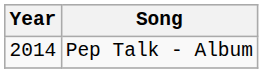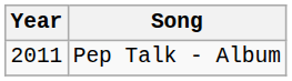Pep Talk - Album | Year: 2014 -> 2011
